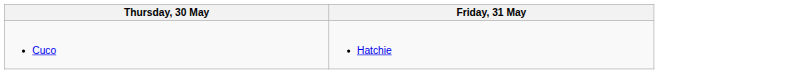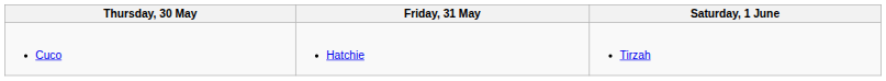+ column: Saturday, 1 June | Tirzah
